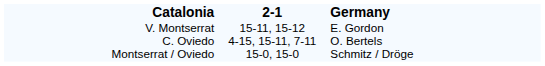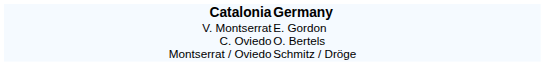- column: 2-1 | 15-11, 15-12 4-15, 15-11, 7-11 15-0, 15-0
